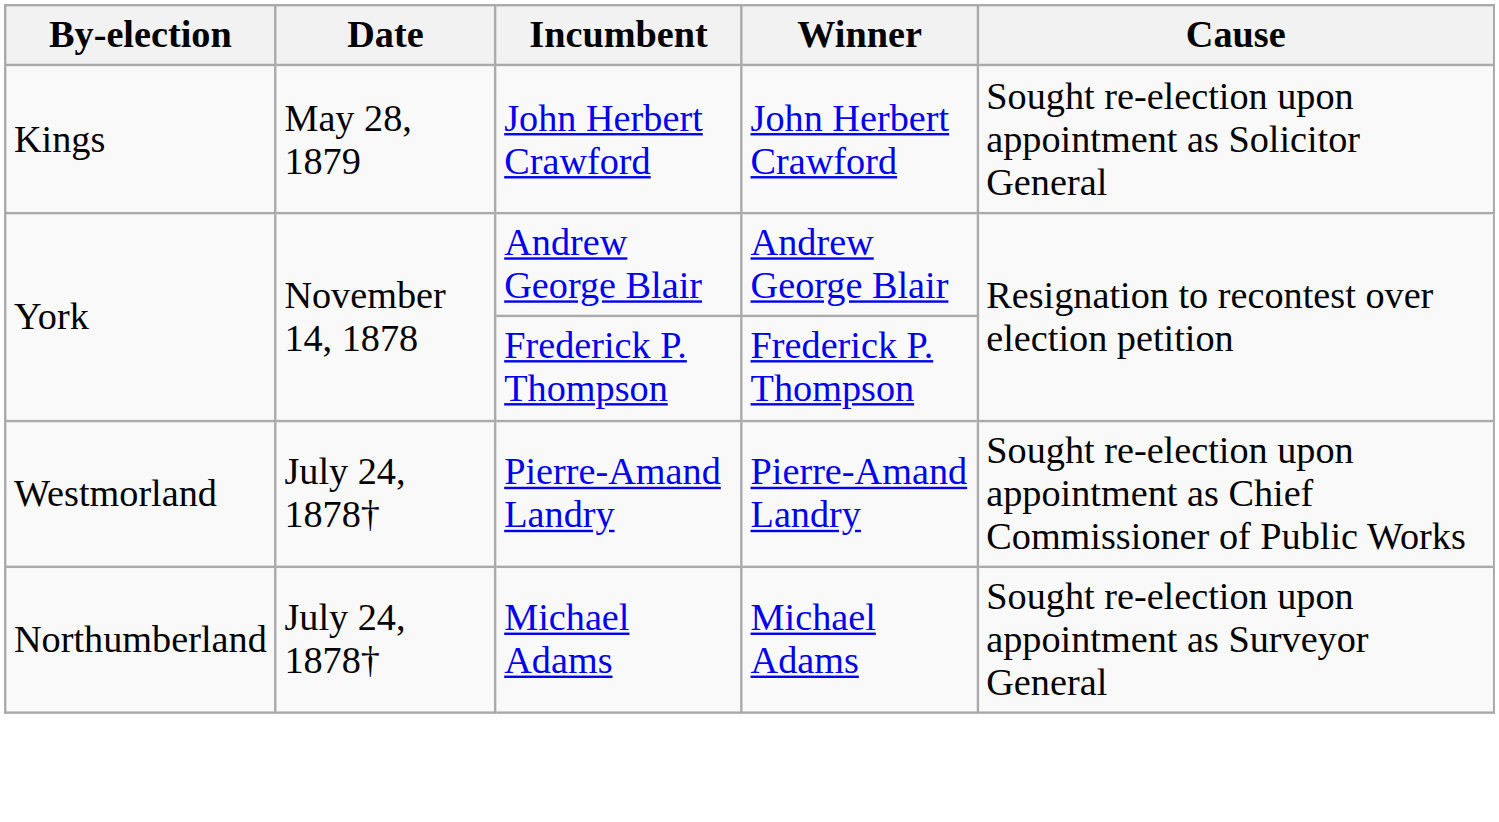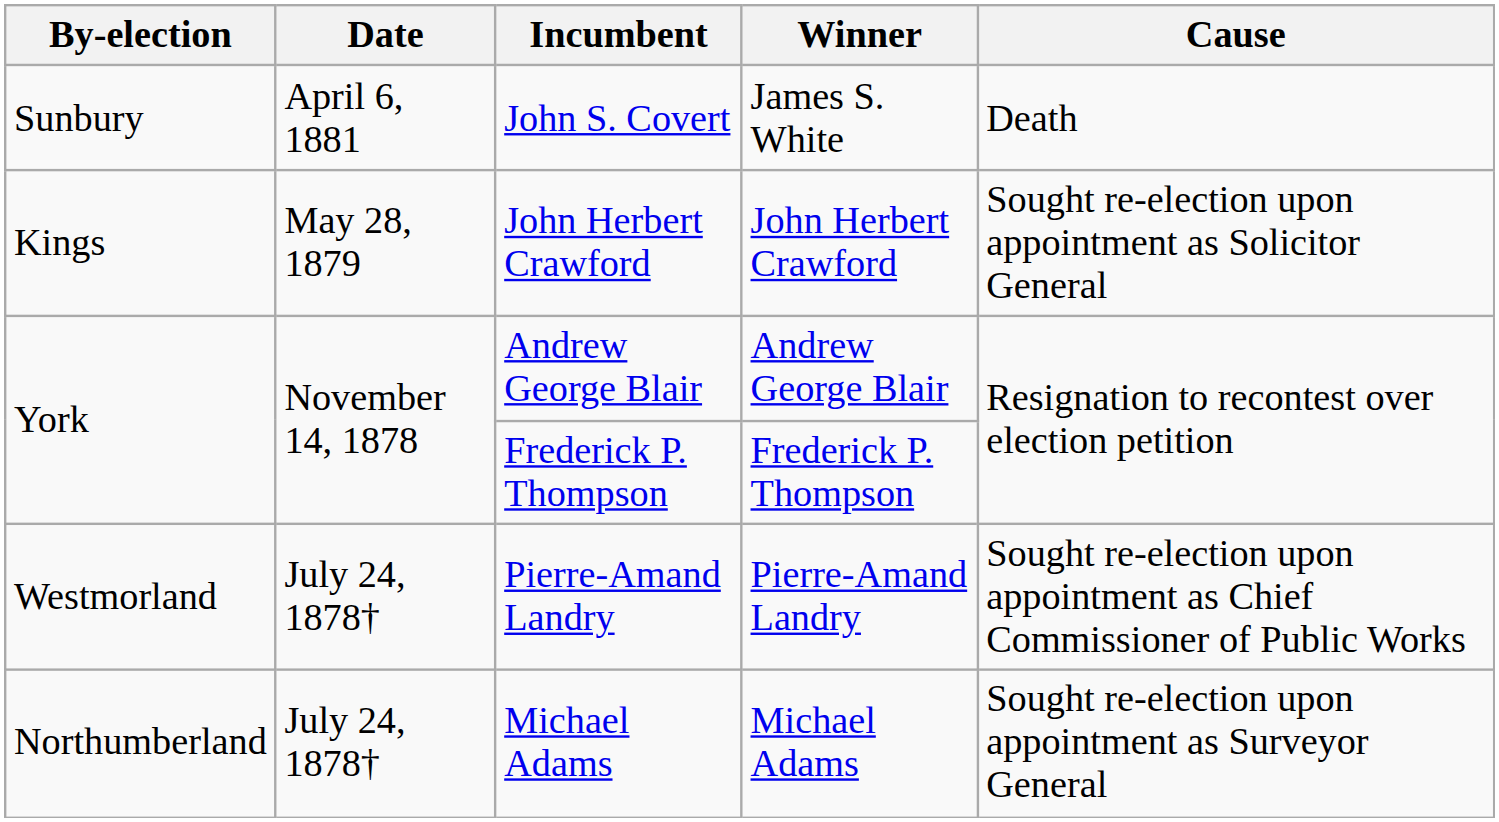+ row: Sunbury | April 6, 1881 | John S. Covert | James S. White | Death
